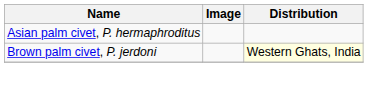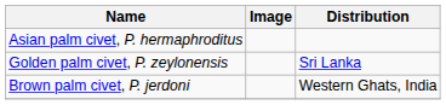+ row: Golden palm civet, P. zeylonensis | Sri Lanka
Brown palm civet, P. jerdoni | Distribution: lightyellow background -> no background
